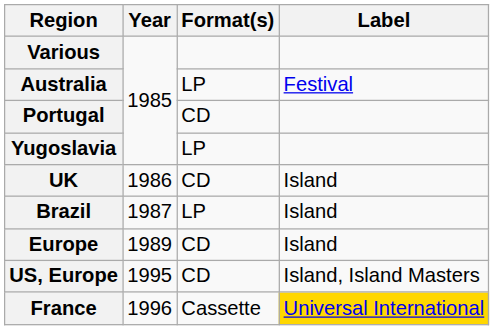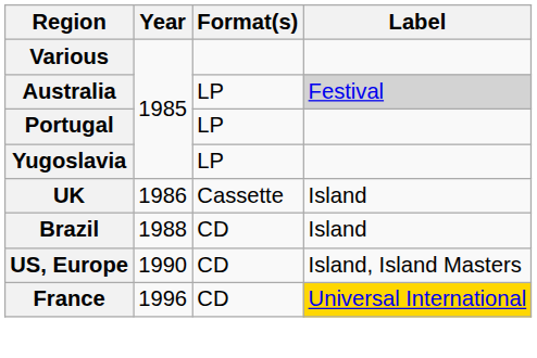Australia | Label: no background -> lightgrey background
Portugal | Format(s): CD -> LP
UK | Format(s): CD -> Cassette
Brazil | Year: 1987 -> 1988
Brazil | Format(s): LP -> CD
- row: Europe | 1989 | CD | Island
US, Europe | Year: 1995 -> 1990
France | Format(s): Cassette -> CD
